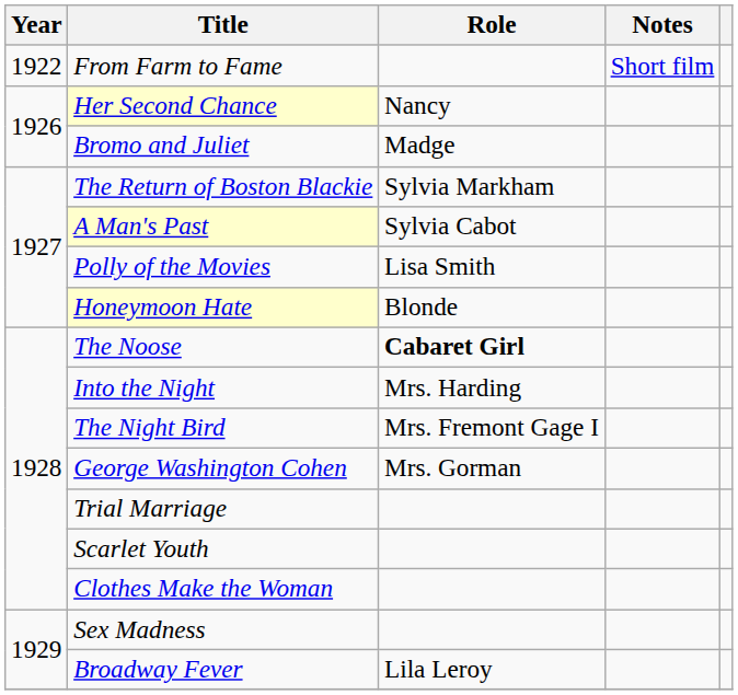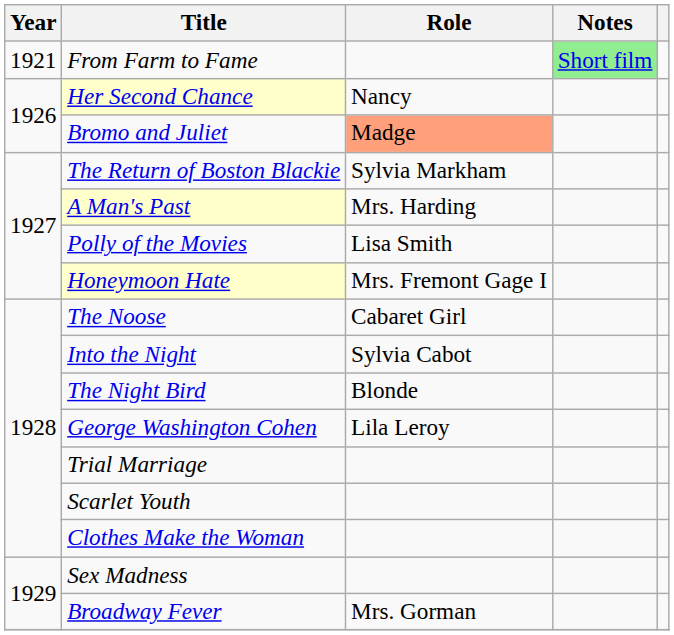From Farm to Fame | Year: 1922 -> 1921
From Farm to Fame | Notes: no background -> lightgreen background
Bromo and Juliet | Role: no background -> lightsalmon background
A Man's Past | Role: Sylvia Cabot -> Mrs. Harding
Honeymoon Hate | Role: Blonde -> Mrs. Fremont Gage I
The Noose | Role: bold -> normal
Into the Night | Role: Mrs. Harding -> Sylvia Cabot
The Night Bird | Role: Mrs. Fremont Gage I -> Blonde
George Washington Cohen | Role: Mrs. Gorman -> Lila Leroy
Broadway Fever | Role: Lila Leroy -> Mrs. Gorman
